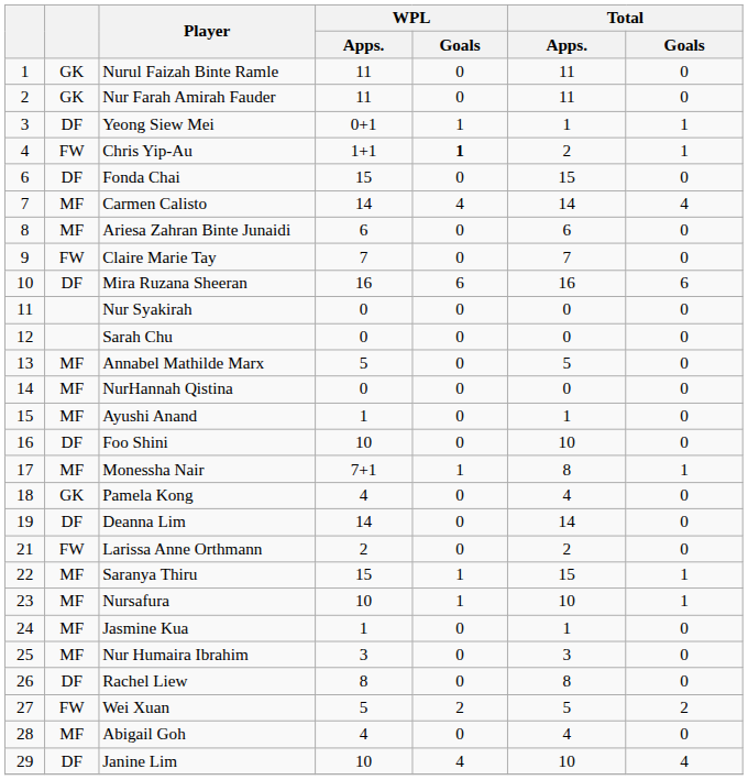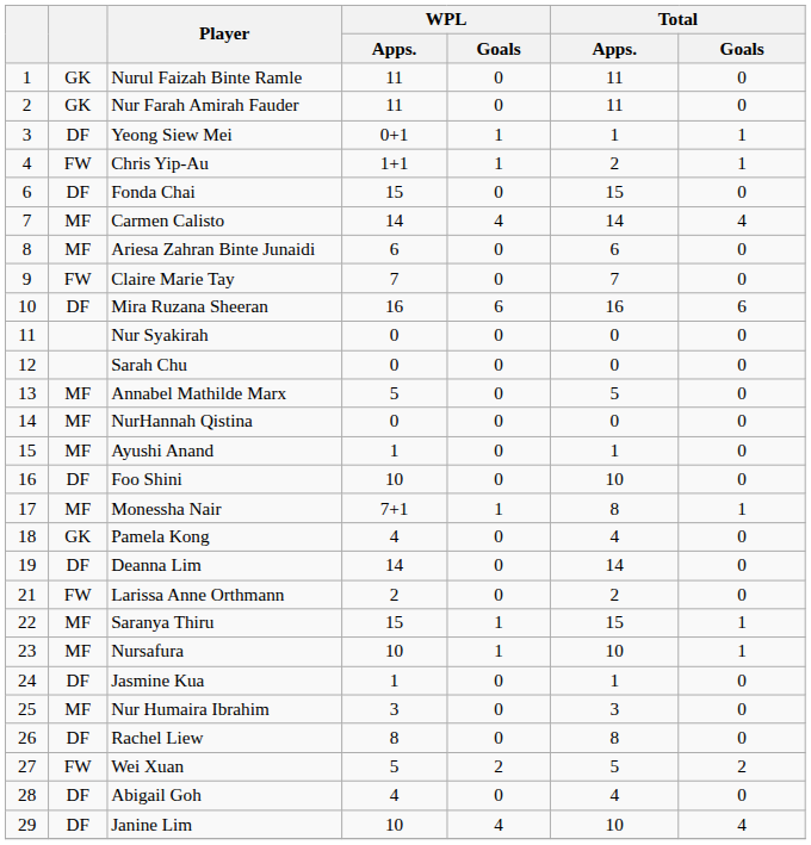Chris Yip-Au | WPL / Goals: bold -> normal
Jasmine Kua | column 2: MF -> DF
Abigail Goh | column 2: MF -> DF
